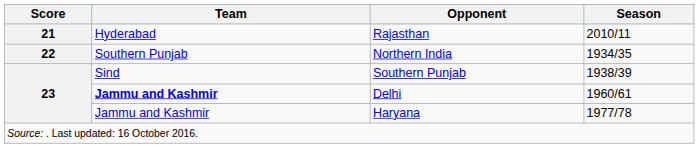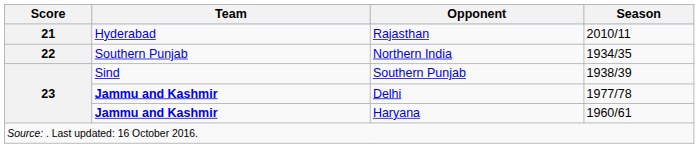Delhi | Season: 1960/61 -> 1977/78
Haryana | Team: normal -> bold
Haryana | Season: 1977/78 -> 1960/61
